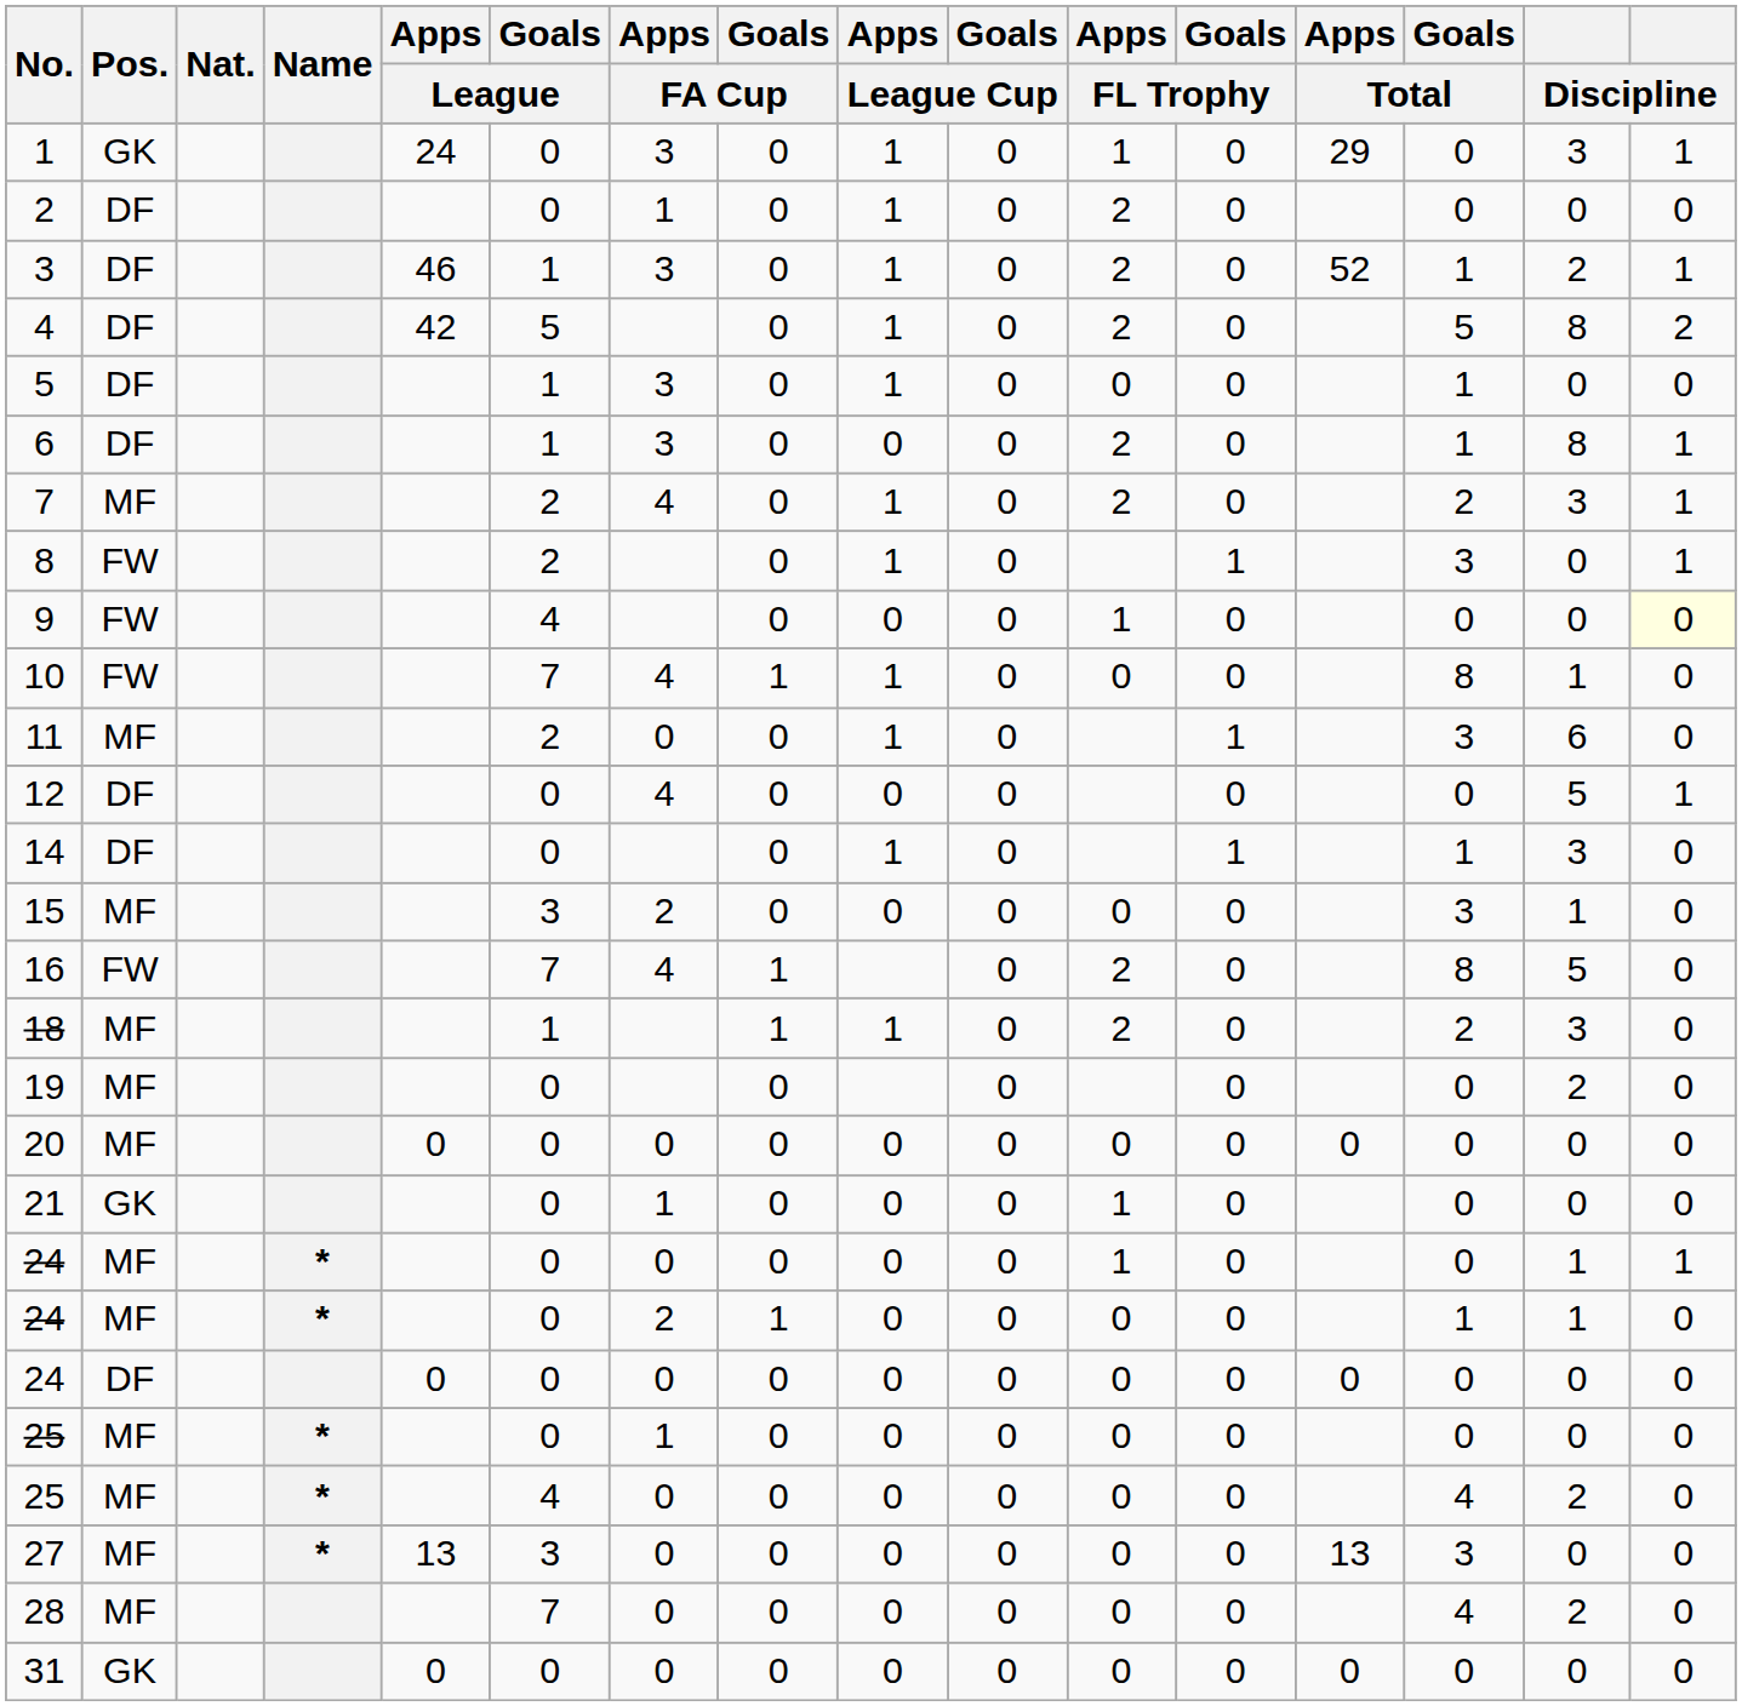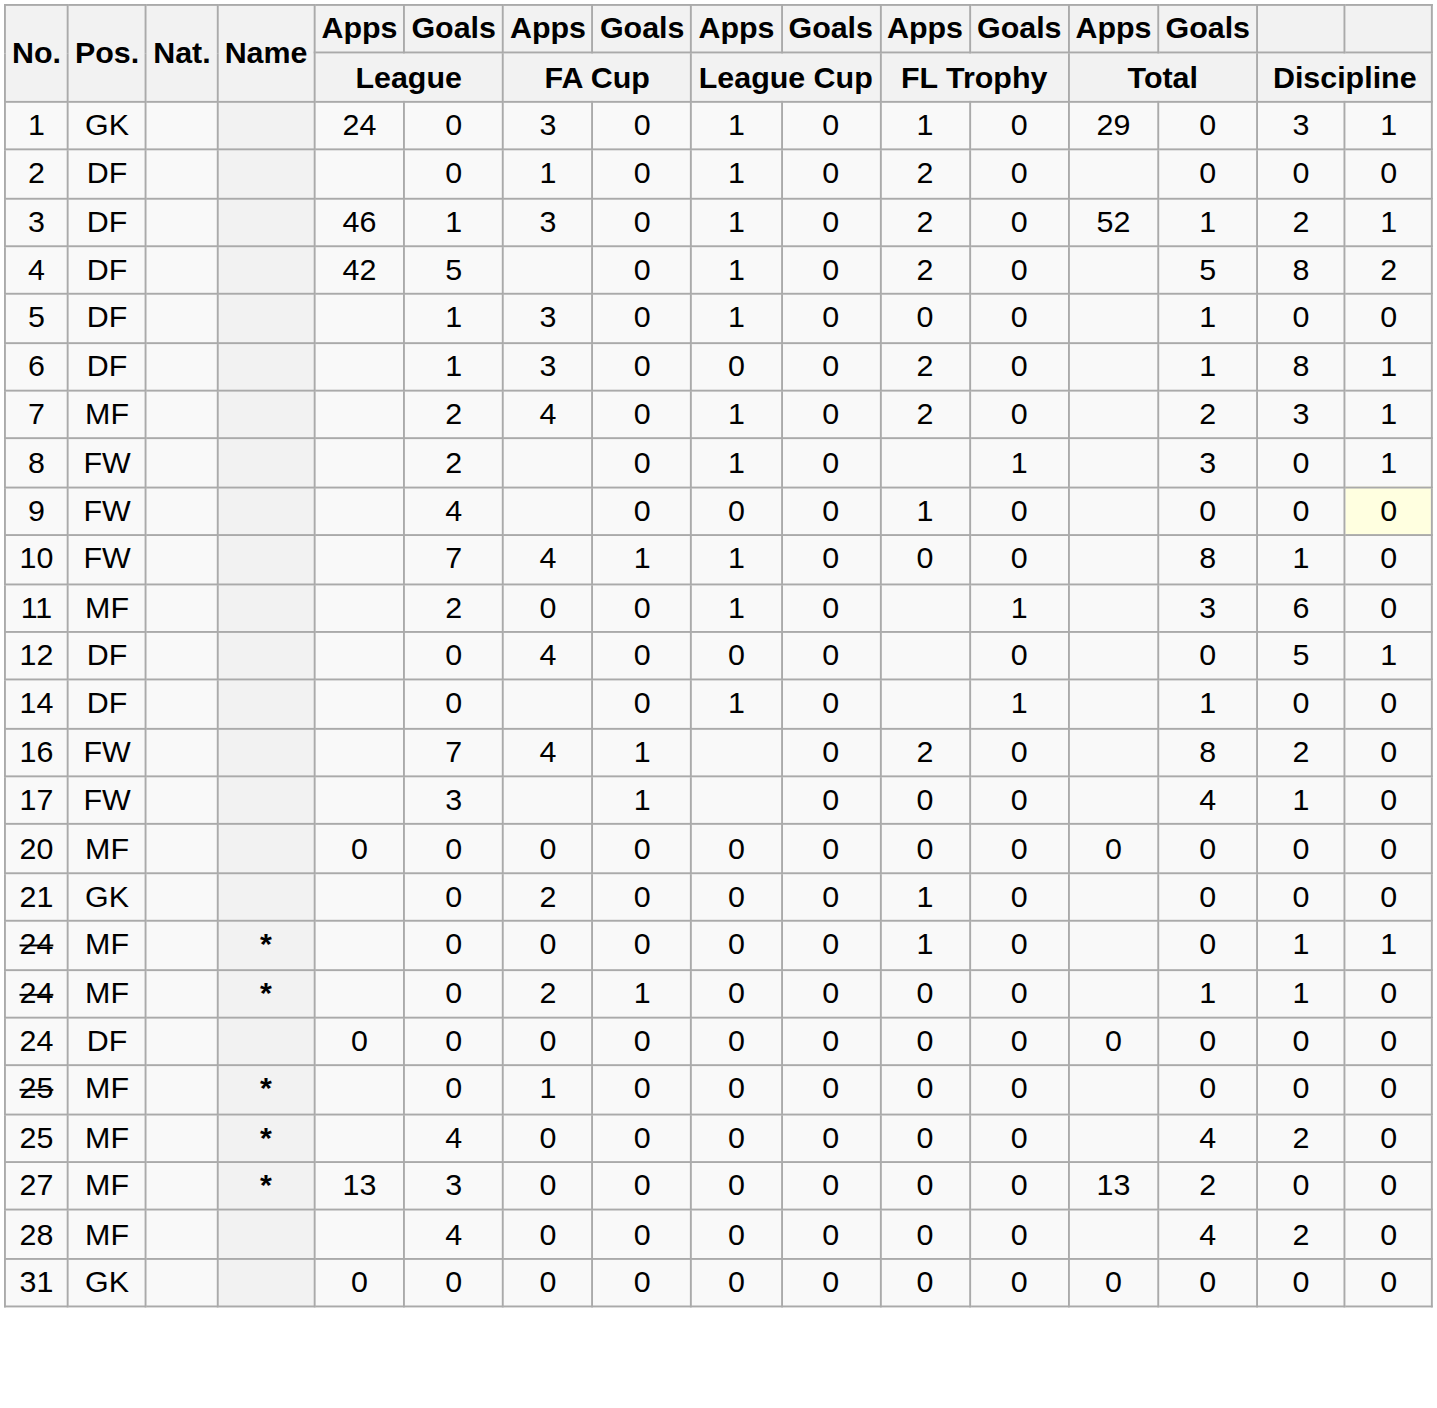14 | column 15: 3 -> 0
- row: 15 | MF | 3 | 2 | 0 | 0 | 0 | 0 | 0 | 3 | 1 | 0
16 | column 15: 5 -> 2
+ row: 17 | FW | 3 | 1 | 0 | 0 | 0 | 4 | 1 | 0
- row: 18 | MF | 1 | 1 | 1 | 0 | 2 | 0 | 2 | 3 | 0
- row: 19 | MF | 0 | 0 | 0 | 0 | 0 | 2 | 0
21 | Apps / FA Cup: 1 -> 2
27 | Goals / Total: 3 -> 2
28 | Goals / League: 7 -> 4
